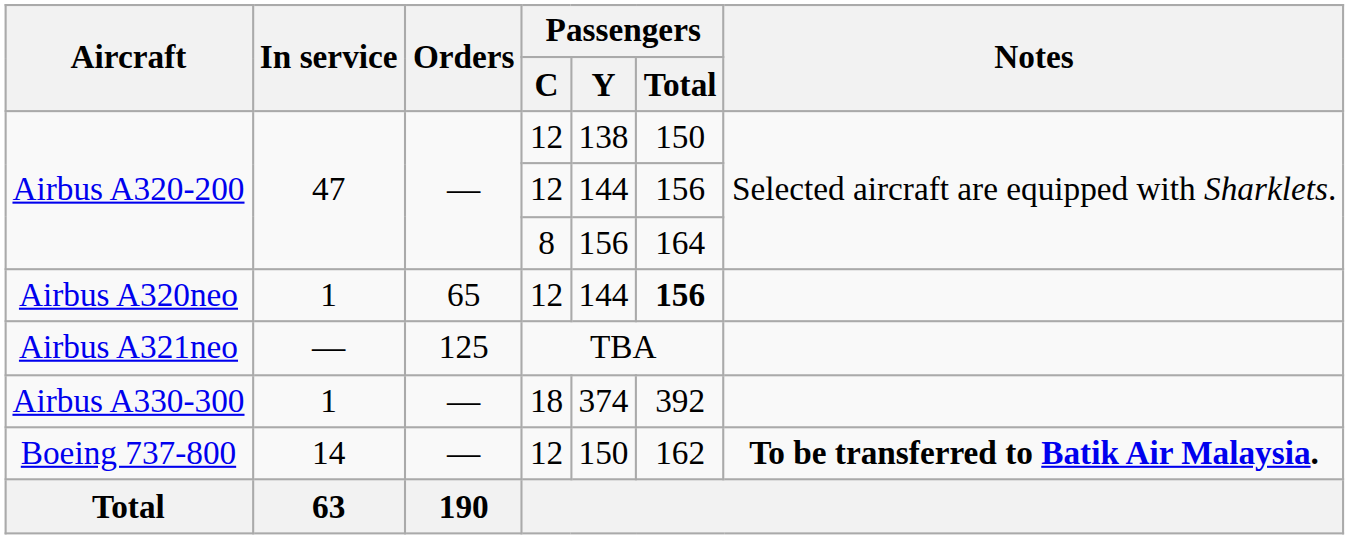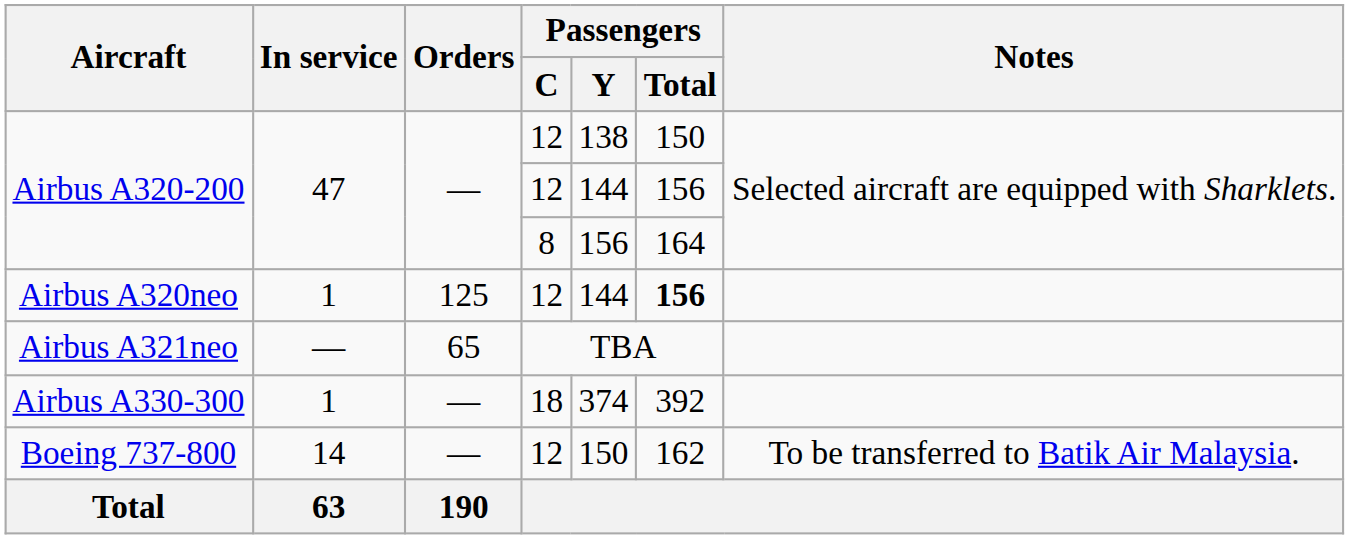Airbus A320neo | Orders: 65 -> 125
Airbus A321neo | Orders: 125 -> 65
Boeing 737-800 | Notes: bold -> normal
